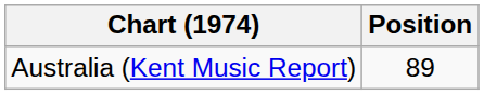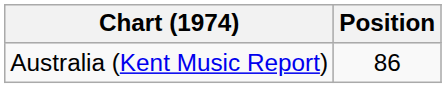Australia (Kent Music Report) | Position: 89 -> 86
